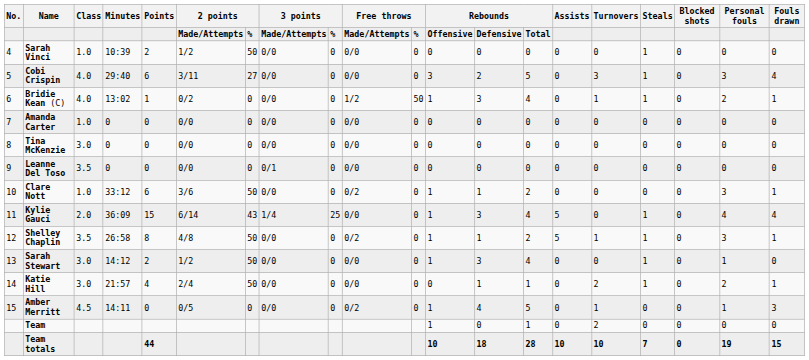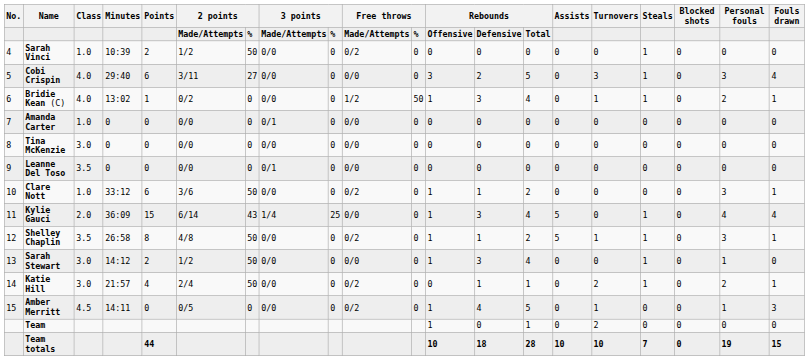Sarah Vinci | column 10: 0/0 -> 0/2
Amanda Carter | column 8: 0/0 -> 0/1
Katie Hill | column 10: 0/0 -> 0/2
